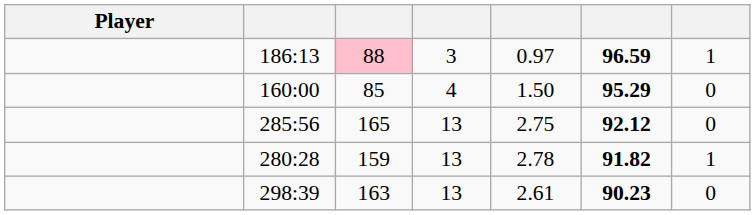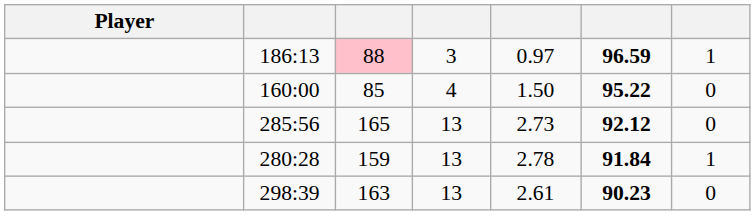160:00 | column 6: 95.29 -> 95.22
285:56 | column 5: 2.75 -> 2.73
280:28 | column 6: 91.82 -> 91.84
